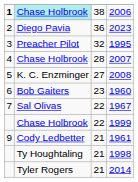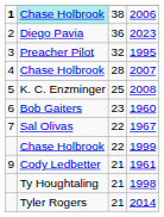2008 | column 3: 27 -> 25
